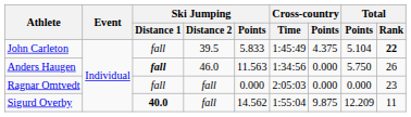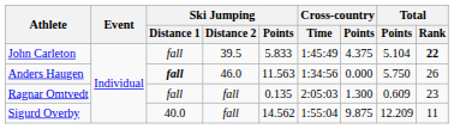Ragnar Omtvedt | Ski Jumping / Points: 0.000 -> 0.135
Ragnar Omtvedt | Cross-country / Points: 0.000 -> 1.300
Ragnar Omtvedt | Total / Points: 0.000 -> 0.609
Sigurd Overby | Ski Jumping / Distance 1: bold -> normal
